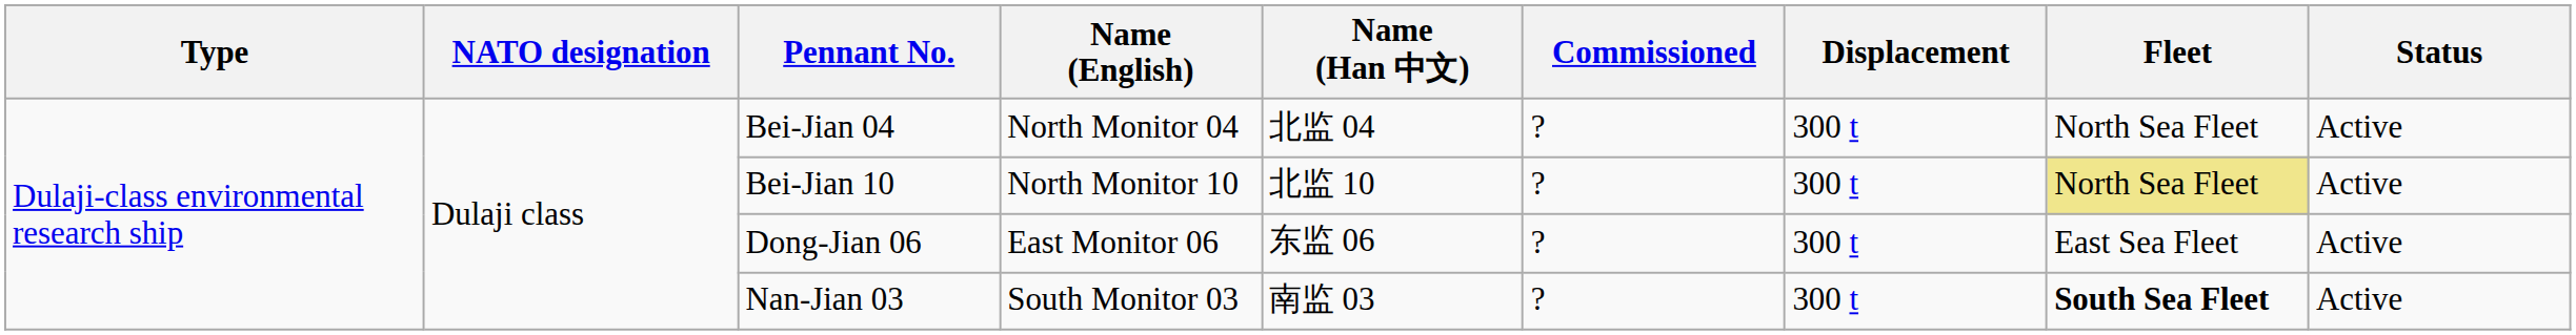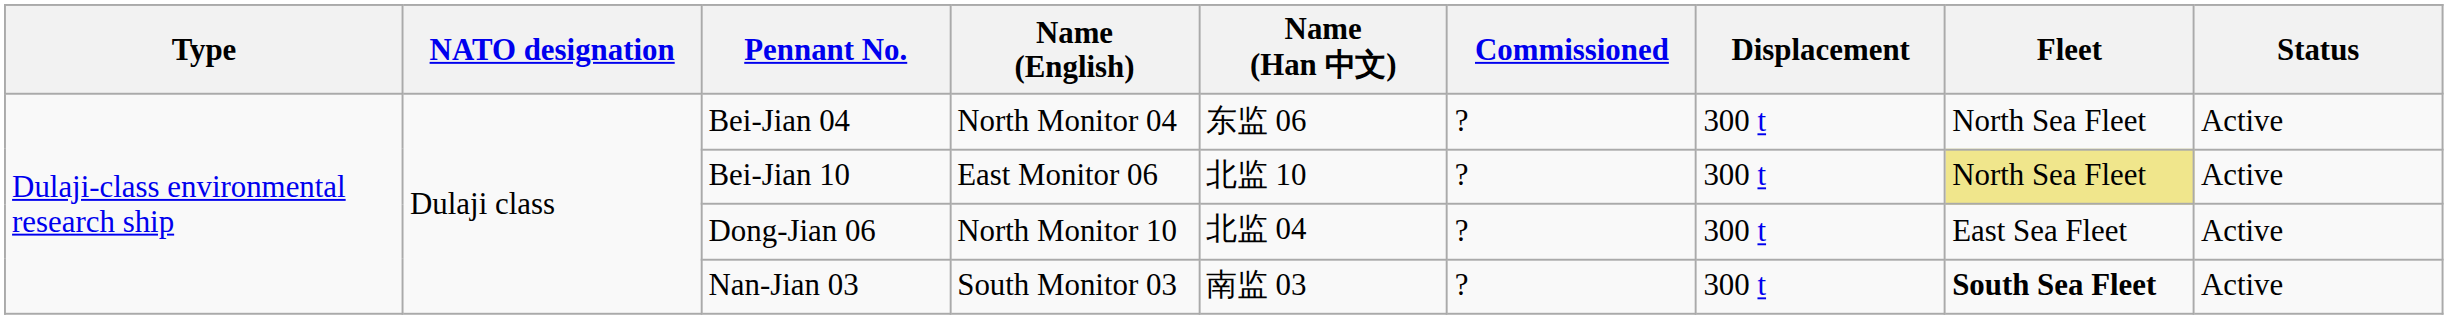Bei-Jian 04 | Name (Han 中文): 北监 04 -> 东监 06
Bei-Jian 10 | Name (English): North Monitor 10 -> East Monitor 06
Dong-Jian 06 | Name (English): East Monitor 06 -> North Monitor 10
Dong-Jian 06 | Name (Han 中文): 东监 06 -> 北监 04
